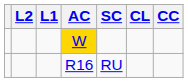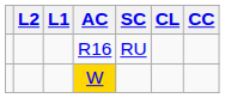rows swapped: R16 <-> W
